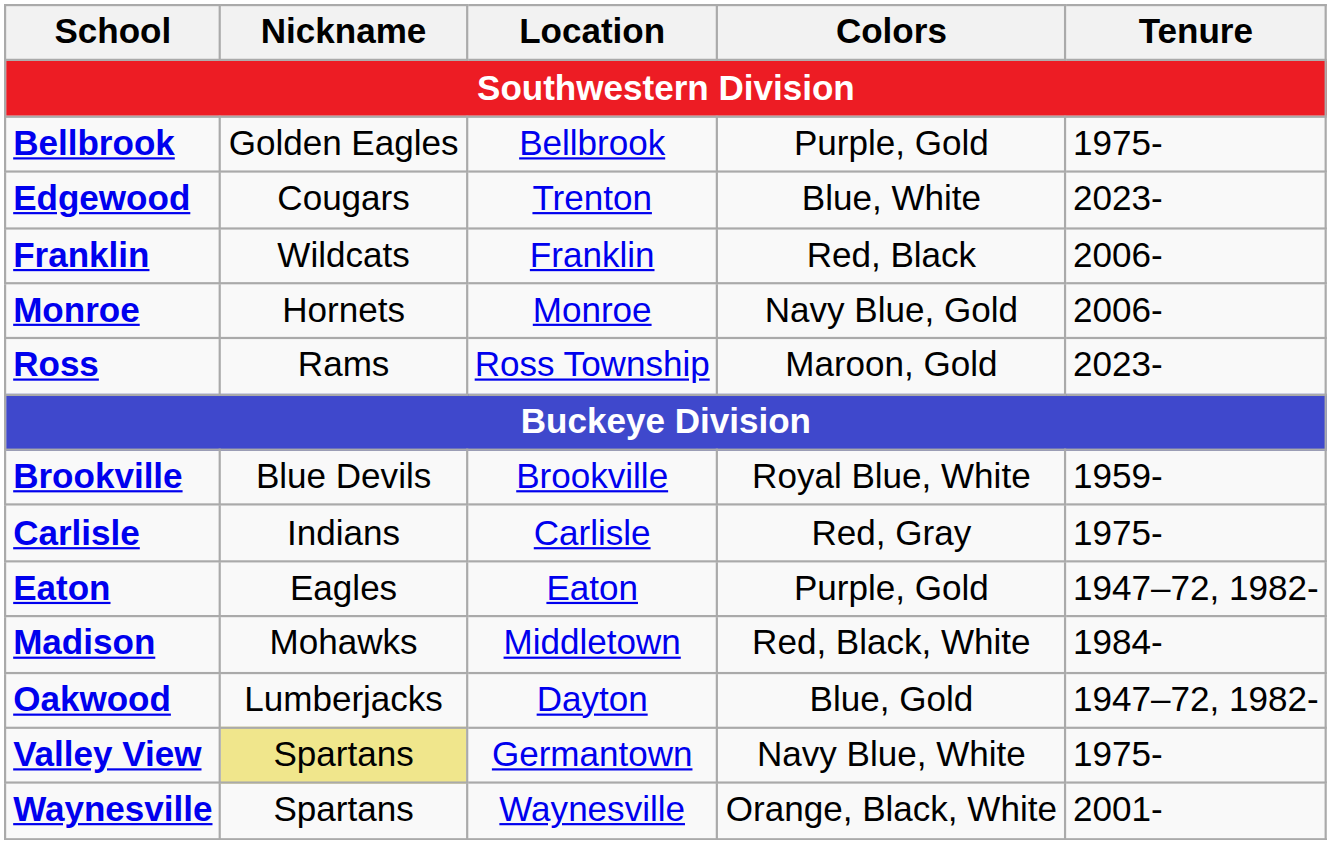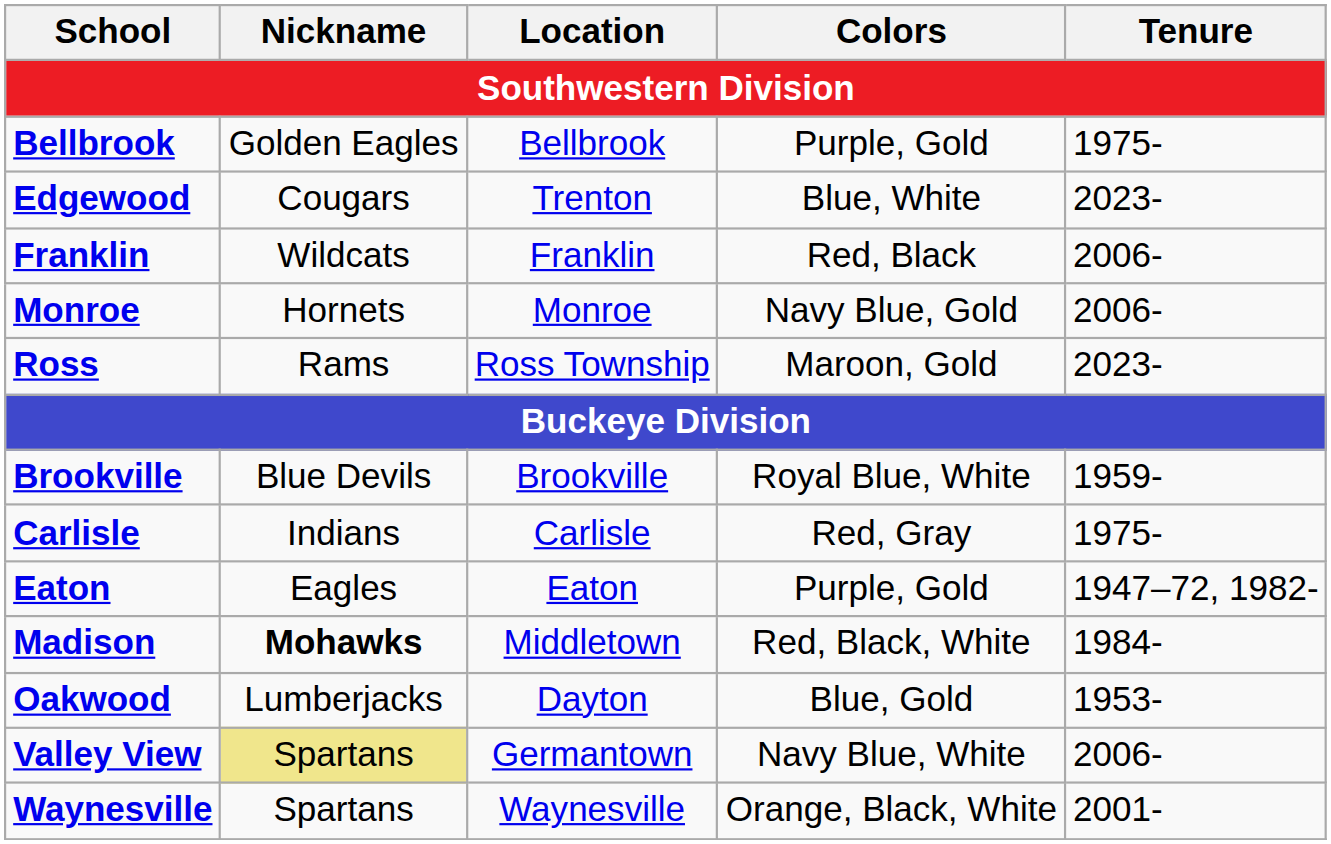Madison | Nickname: normal -> bold
Oakwood | Tenure: 1947–72, 1982- -> 1953-
Valley View | Tenure: 1975- -> 2006-
